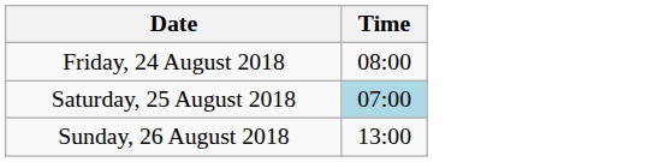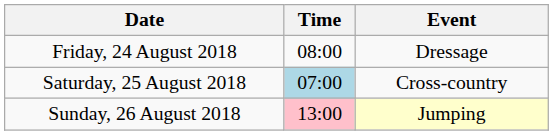+ column: Event | Dressage | Cross-country | Jumping
Sunday, 26 August 2018 | Time: no background -> pink background
